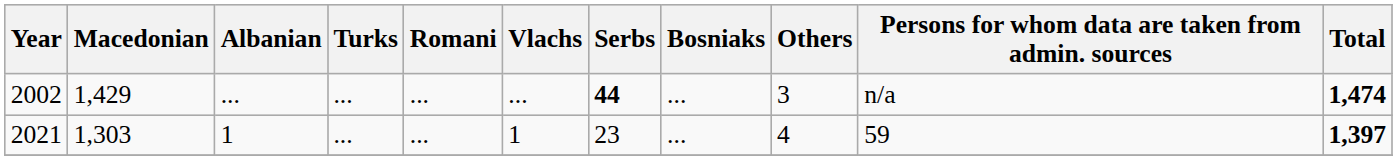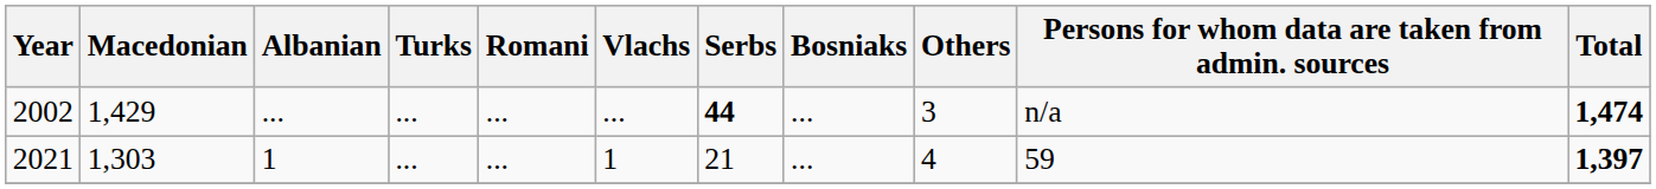2021 | Serbs: 23 -> 21
